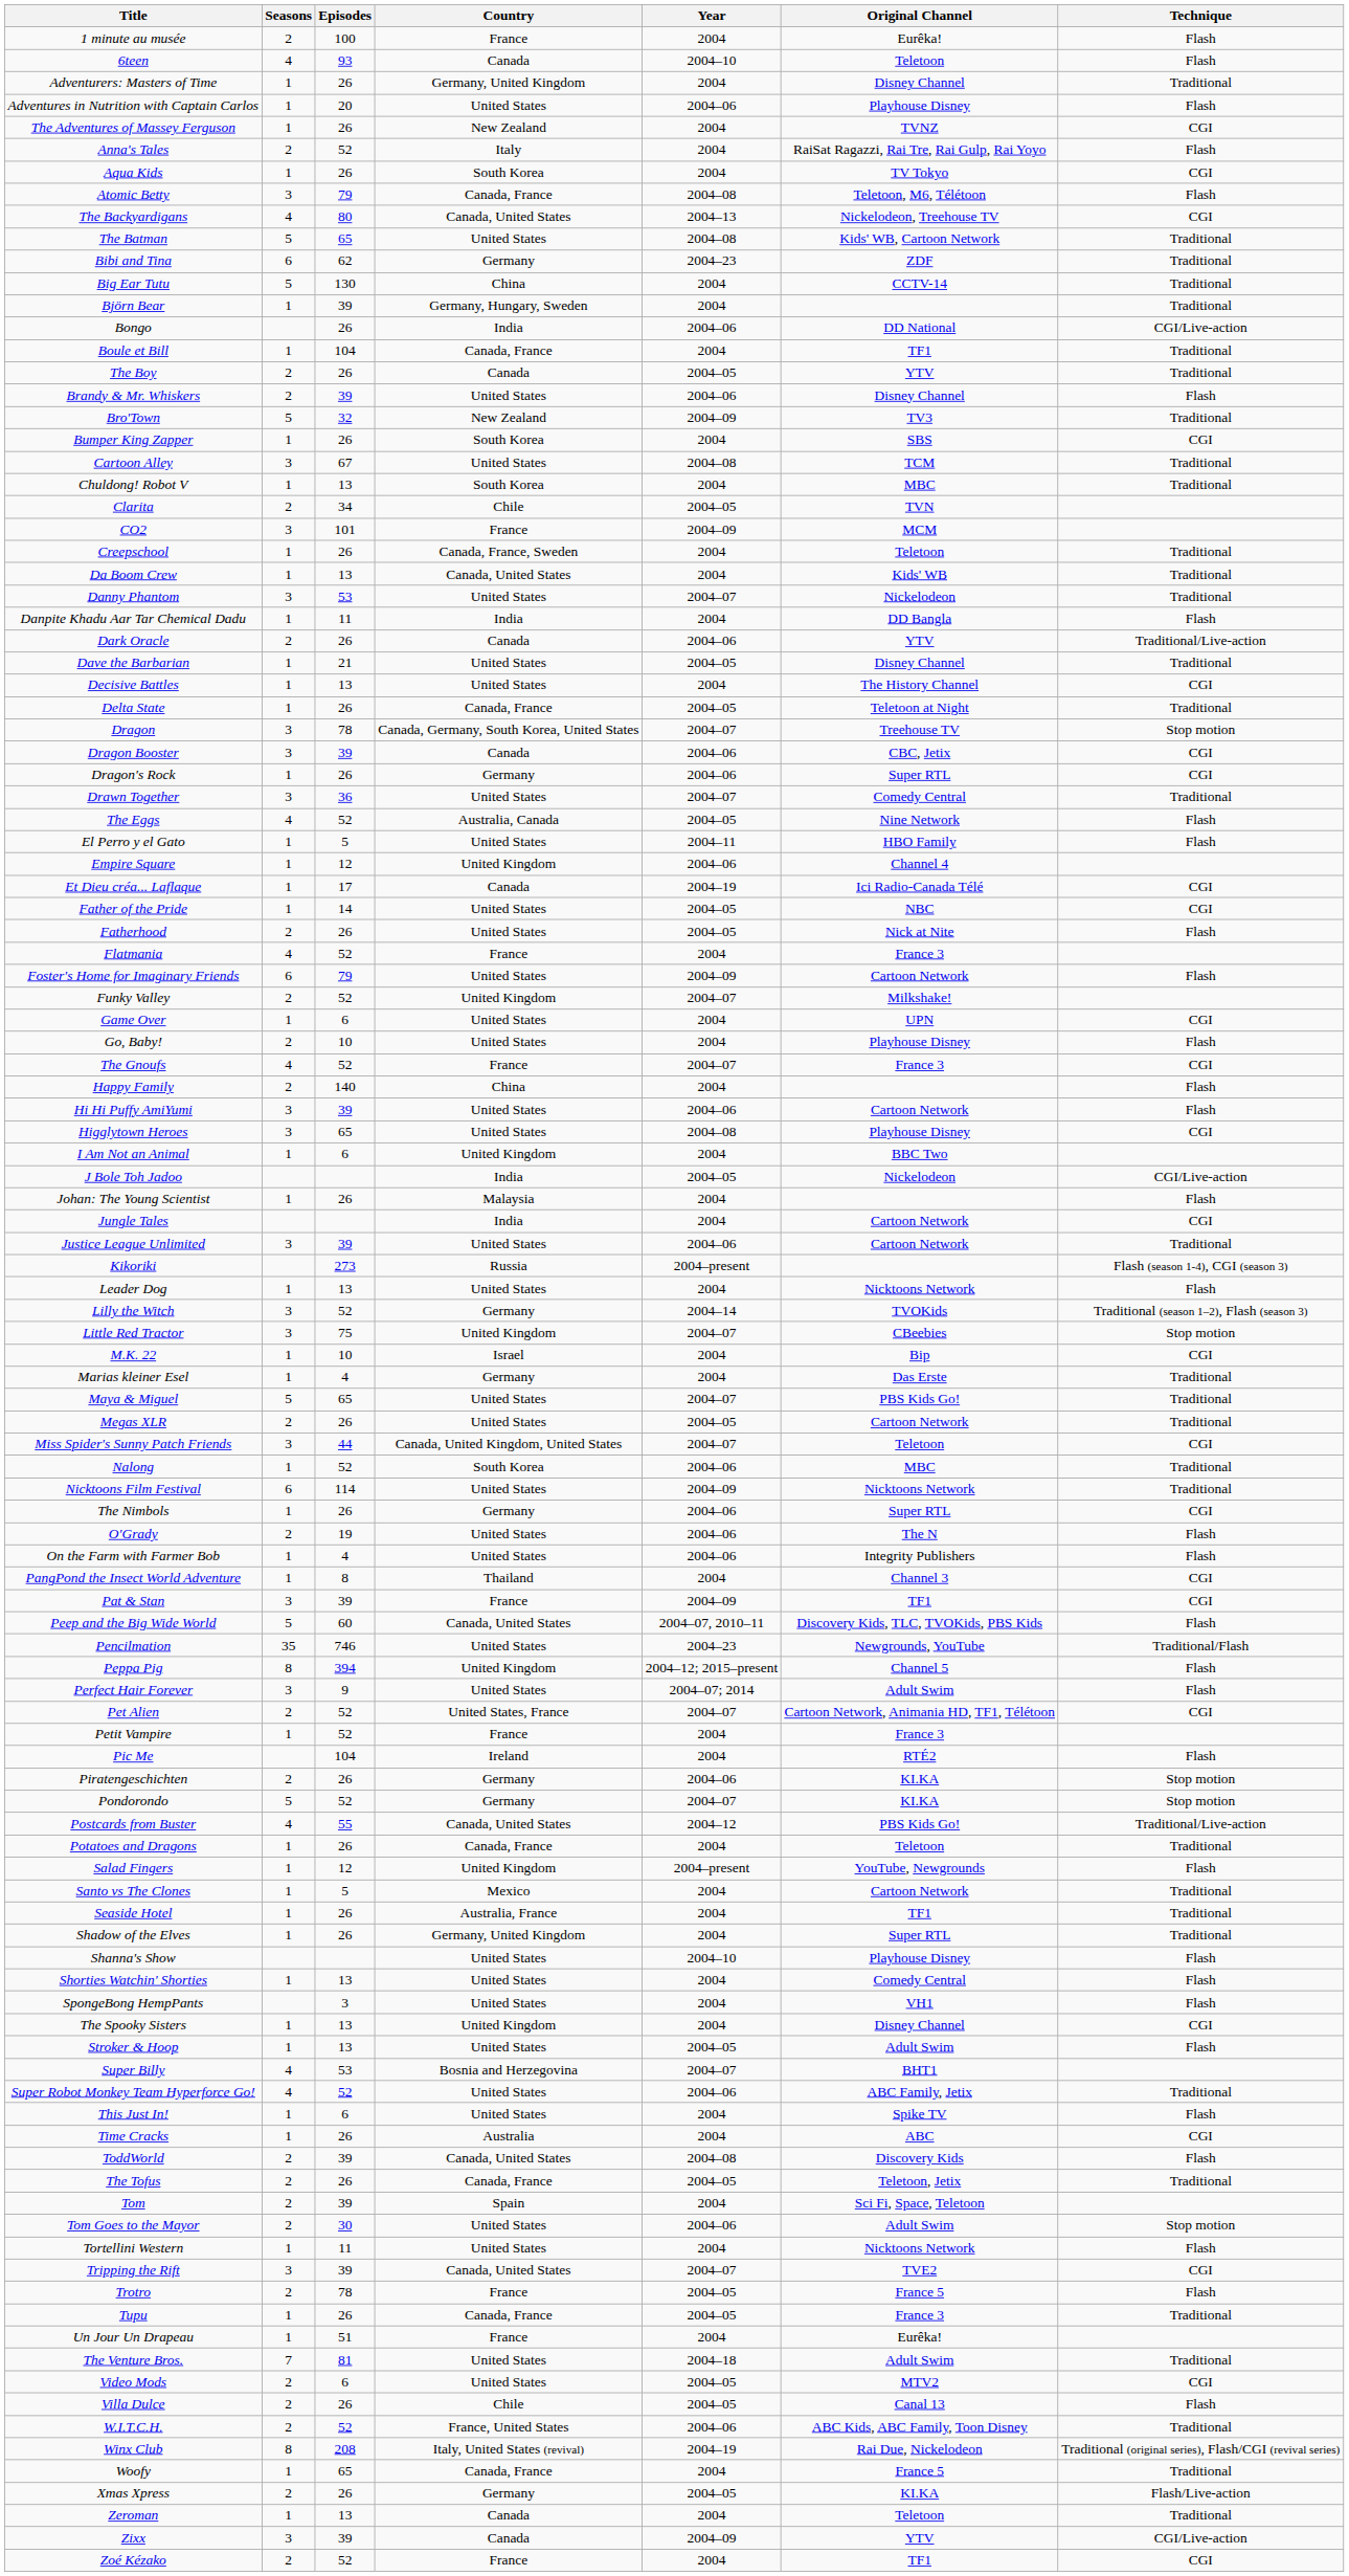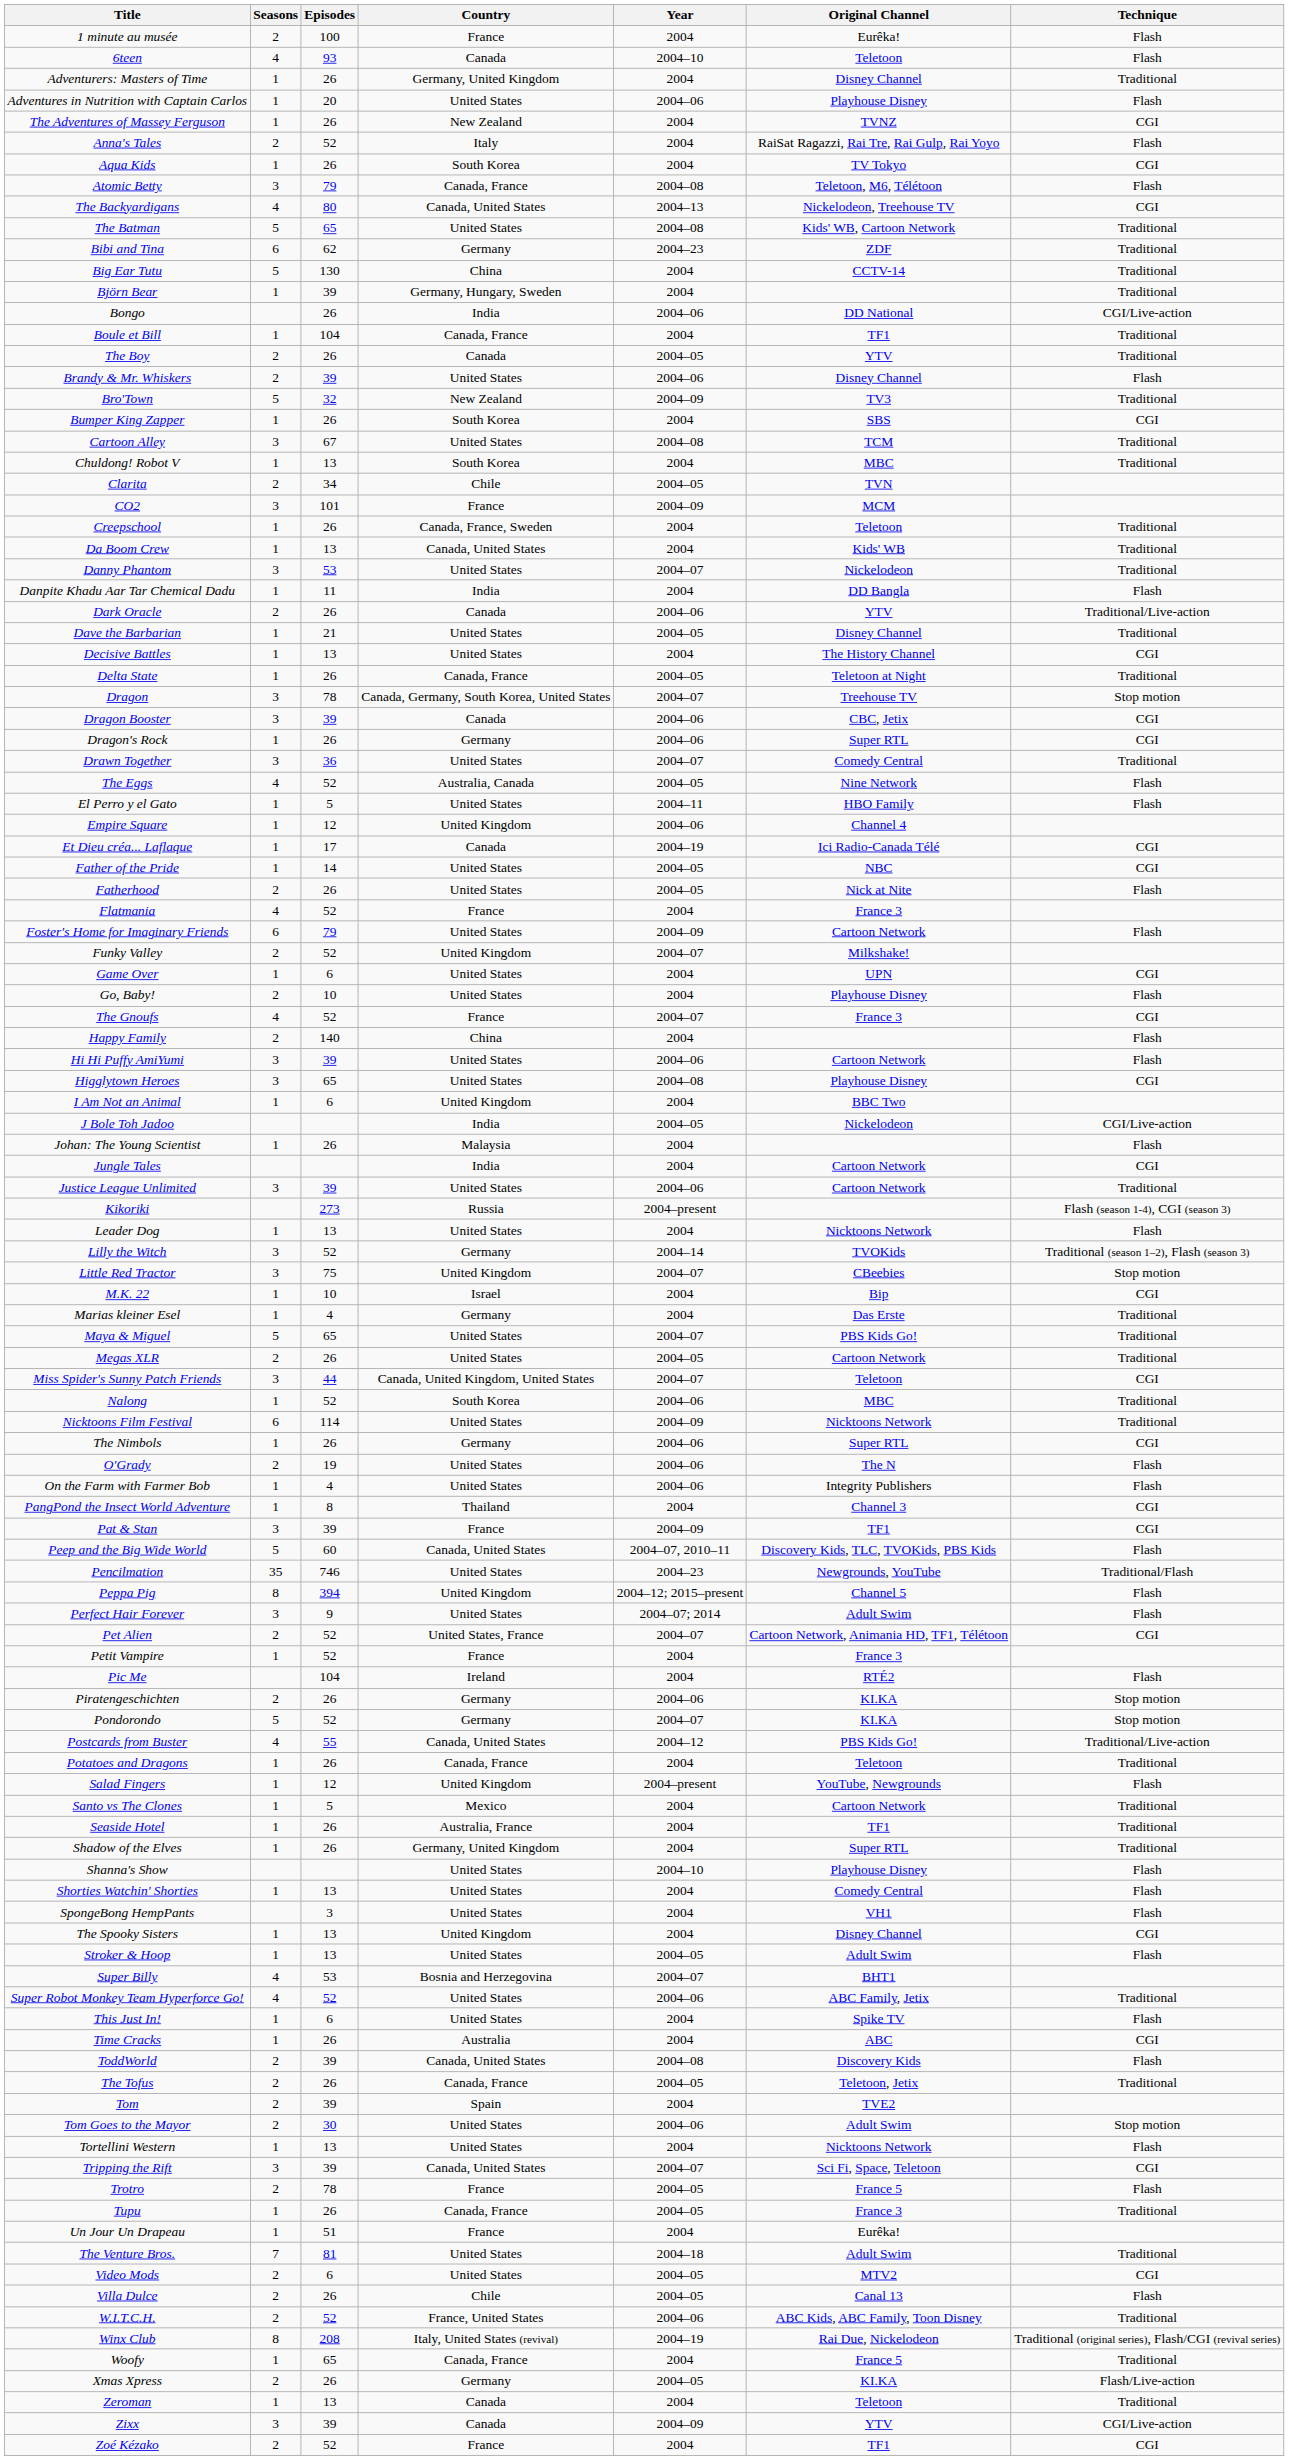Tom | Original Channel: Sci Fi, Space, Teletoon -> TVE2
Tortellini Western | Episodes: 11 -> 13
Tripping the Rift | Original Channel: TVE2 -> Sci Fi, Space, Teletoon
